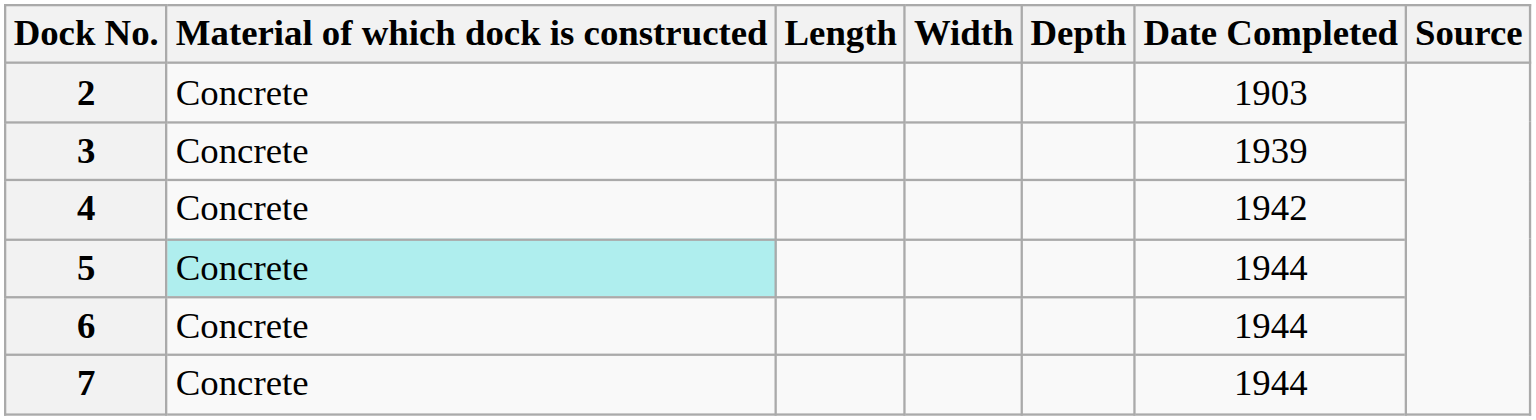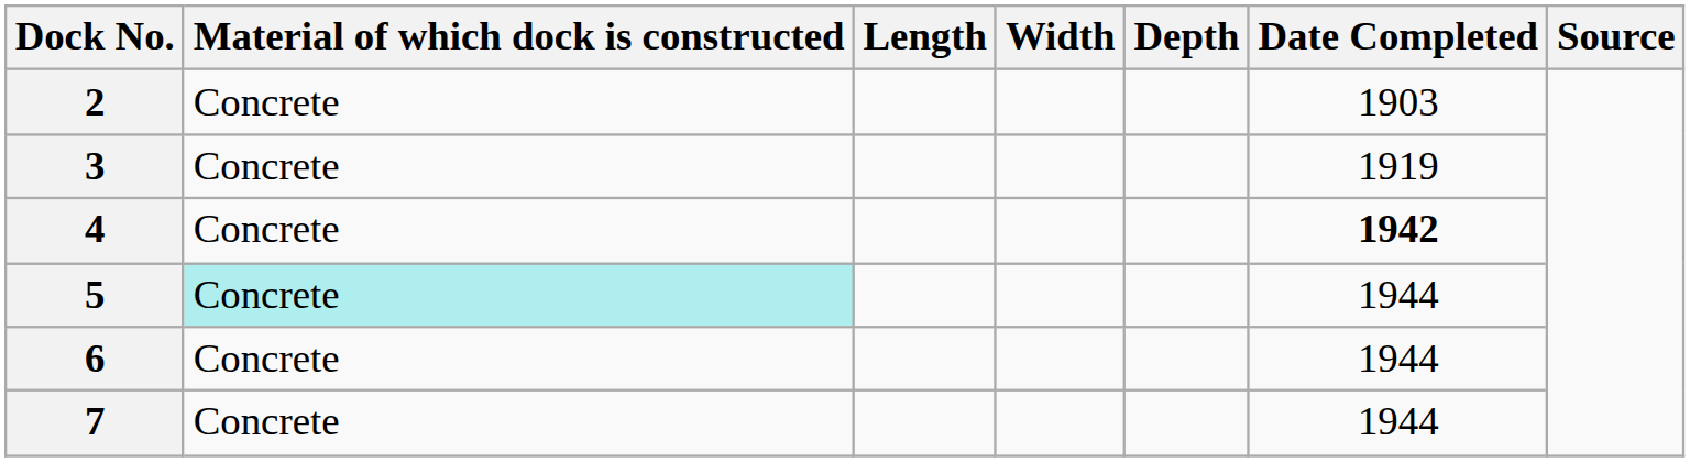3 | Date Completed: 1939 -> 1919
4 | Date Completed: normal -> bold
